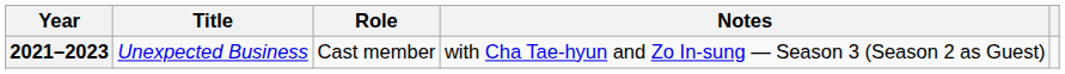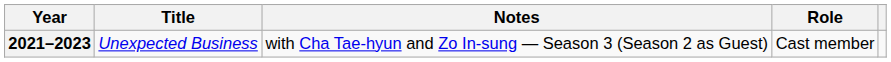columns swapped: Role <-> Notes
